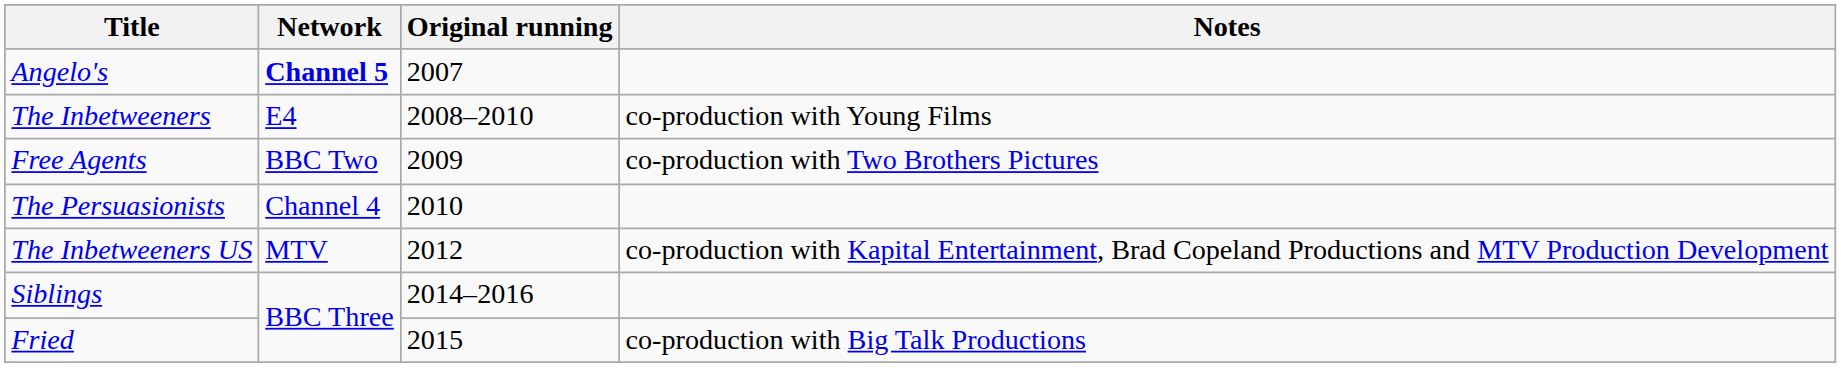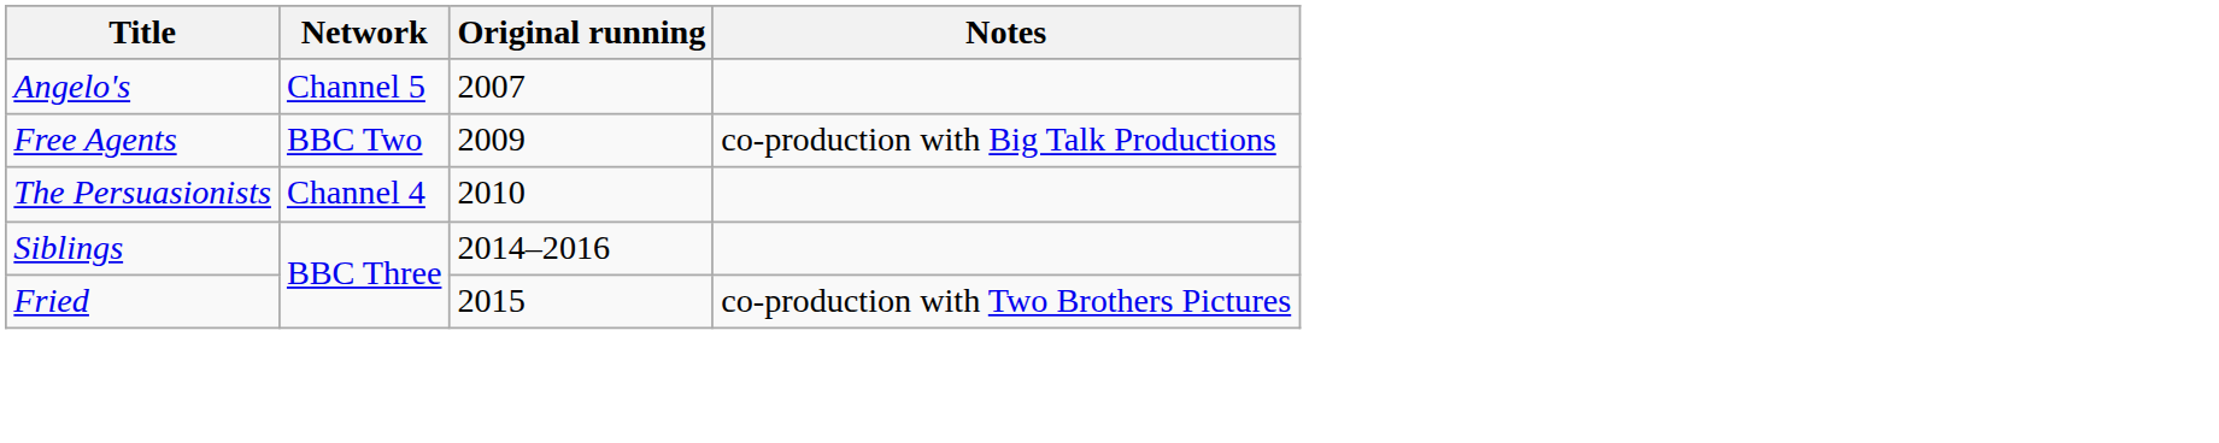Angelo's | Network: bold -> normal
- row: The Inbetweeners | E4 | 2008–2010 | co-production with Young Films
Free Agents | Notes: co-production with Two Brothers Pictures -> co-production with Big Talk Productions
- row: The Inbetweeners US | MTV | 2012 | co-production with Kapital Entertainment, Brad Copeland Productions and MTV Production Development
Fried | Notes: co-production with Big Talk Productions -> co-production with Two Brothers Pictures
